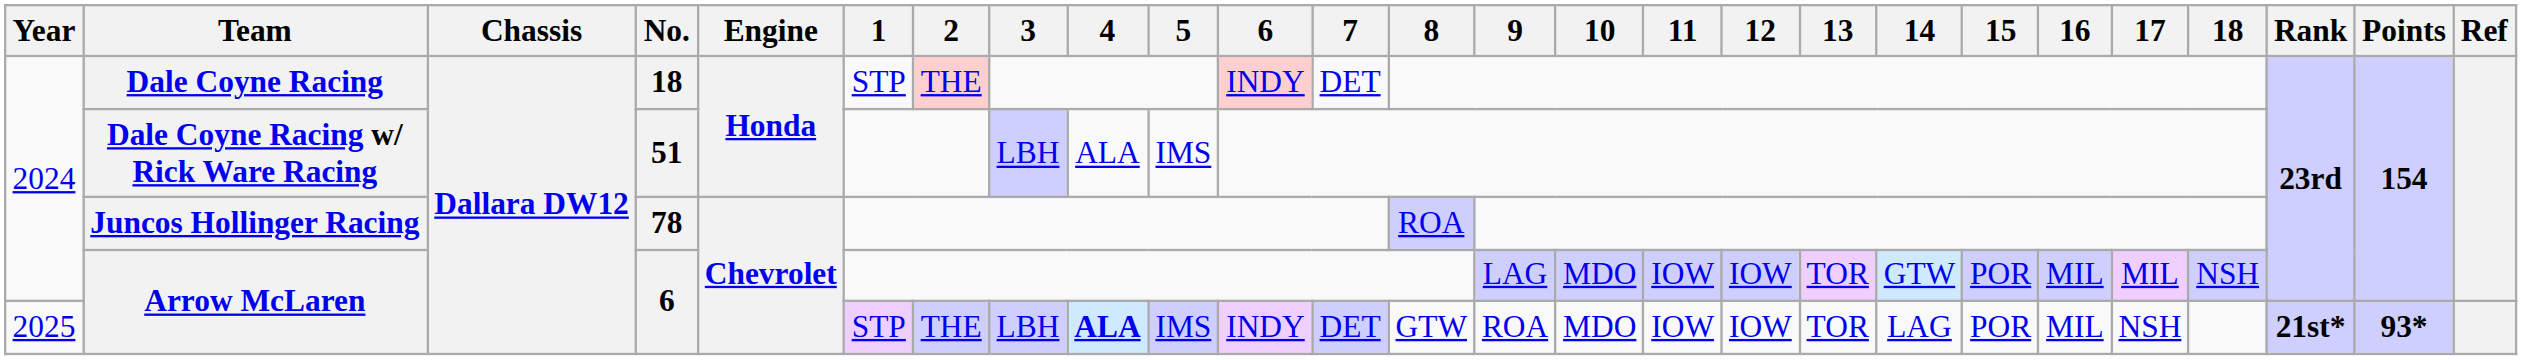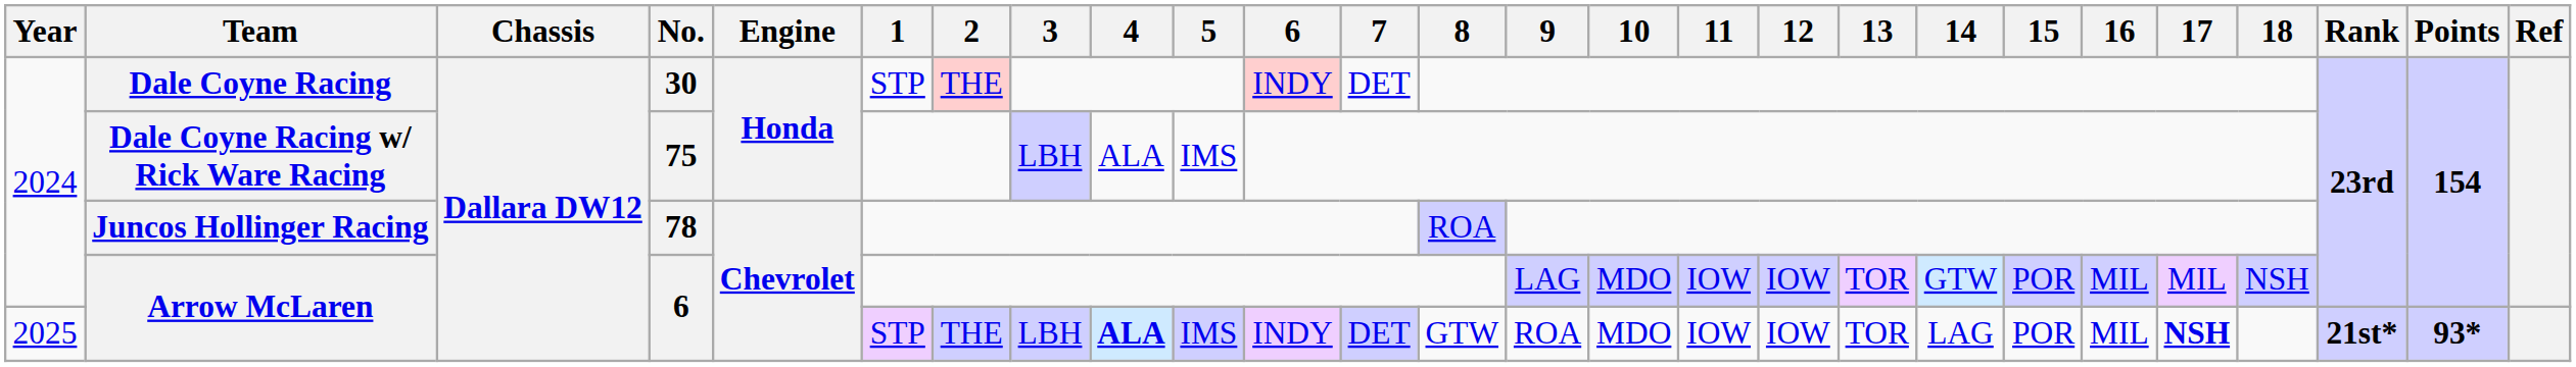Dale Coyne Racing | No.: 18 -> 30
Dale Coyne Racing w/ Rick Ware Racing | No.: 51 -> 75
2025 / Arrow McLaren | 17: normal -> bold
